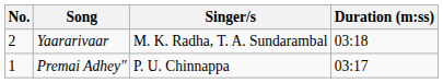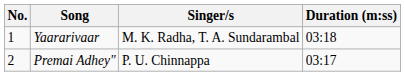Yaararivaar | No.: 2 -> 1
Premai Adhey" | No.: 1 -> 2
